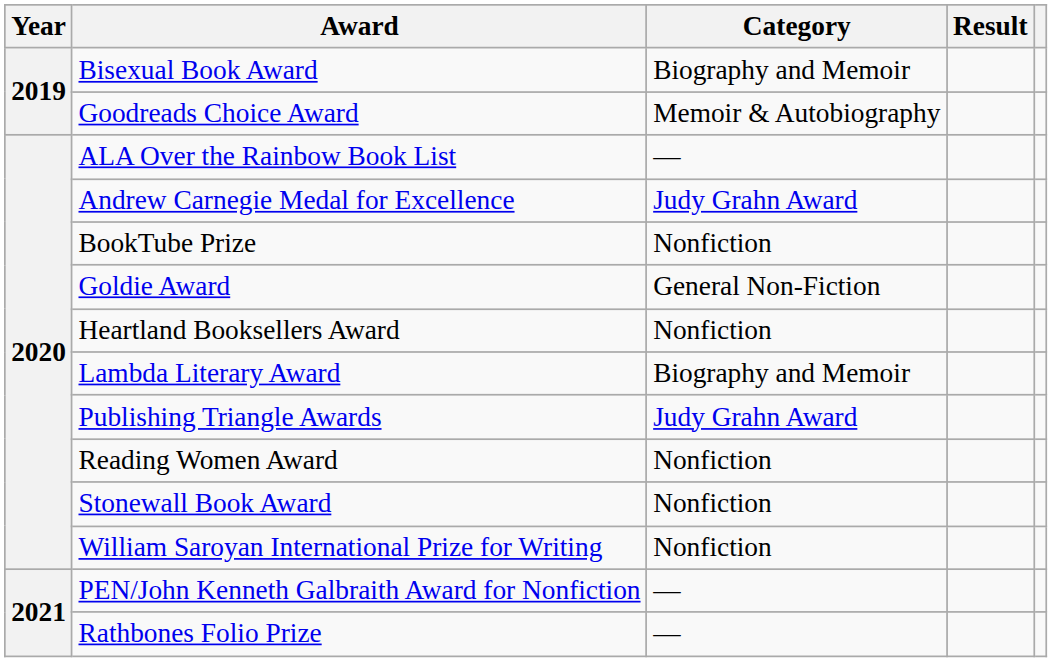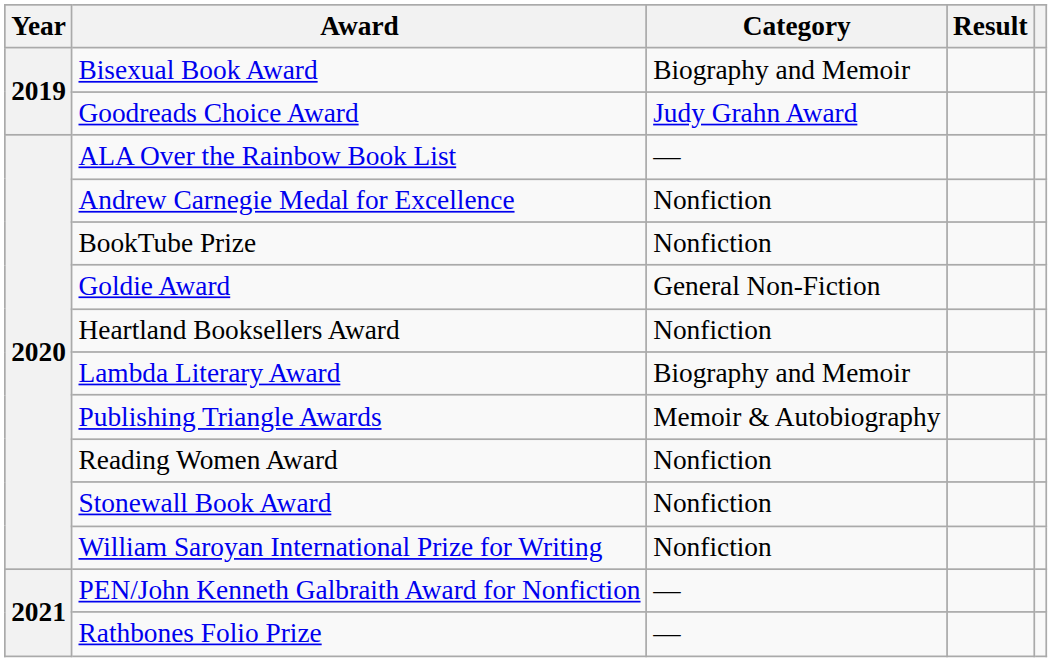Goodreads Choice Award | Category: Memoir & Autobiography -> Judy Grahn Award
Andrew Carnegie Medal for Excellence | Category: Judy Grahn Award -> Nonfiction
Publishing Triangle Awards | Category: Judy Grahn Award -> Memoir & Autobiography
